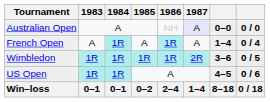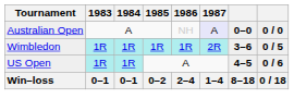- row: French Open | A | 1R | A | 1R | A | 1–4 | 0 / 4
